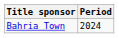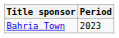Bahria Town | Period: 2024 -> 2023
